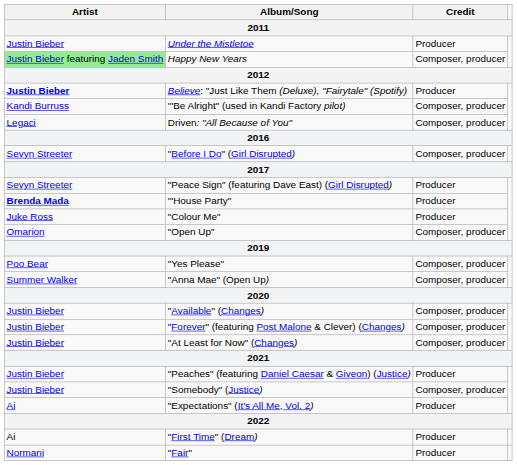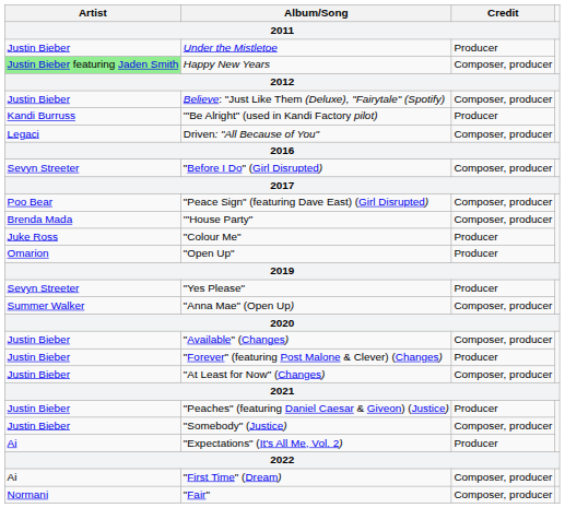Believe: "Just Like Them (Deluxe), "Fairytale" (Spotify) | Artist: bold -> normal
Believe: "Just Like Them (Deluxe), "Fairytale" (Spotify) | Credit: Producer -> Composer, producer
'"Be Alright" (used in Kandi Factory pilot) | Credit: Composer, producer -> Producer
"Peace Sign" (featuring Dave East) (Girl Disrupted) | Artist: Sevyn Streeter -> Poo Bear
"Peace Sign" (featuring Dave East) (Girl Disrupted) | Credit: Producer -> Composer, producer
'"House Party" | Artist: bold -> normal
'"House Party" | Credit: Producer -> Composer, producer
"Open Up" | Credit: Composer, producer -> Producer
"Yes Please" | Artist: Poo Bear -> Sevyn Streeter
"Yes Please" | Credit: Composer, producer -> Producer
"Forever" (featuring Post Malone & Clever) (Changes) | Credit: Composer, producer -> Producer
"First Time" (Dream) | Credit: Producer -> Composer, producer
"Fair" | Credit: Producer -> Composer, producer
